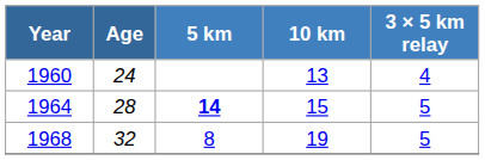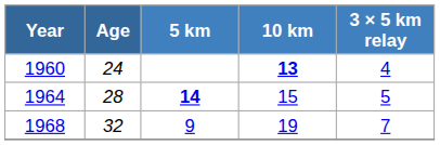1960 | 10 km: normal -> bold
1968 | 5 km: 8 -> 9
1968 | 3 × 5 km relay: 5 -> 7
